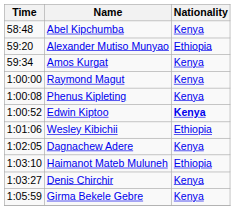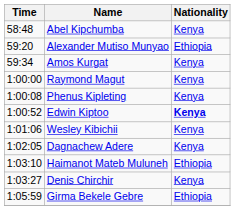Wesley Kibichii | Nationality: Ethiopia -> Kenya
Girma Bekele Gebre | Nationality: Kenya -> Ethiopia
